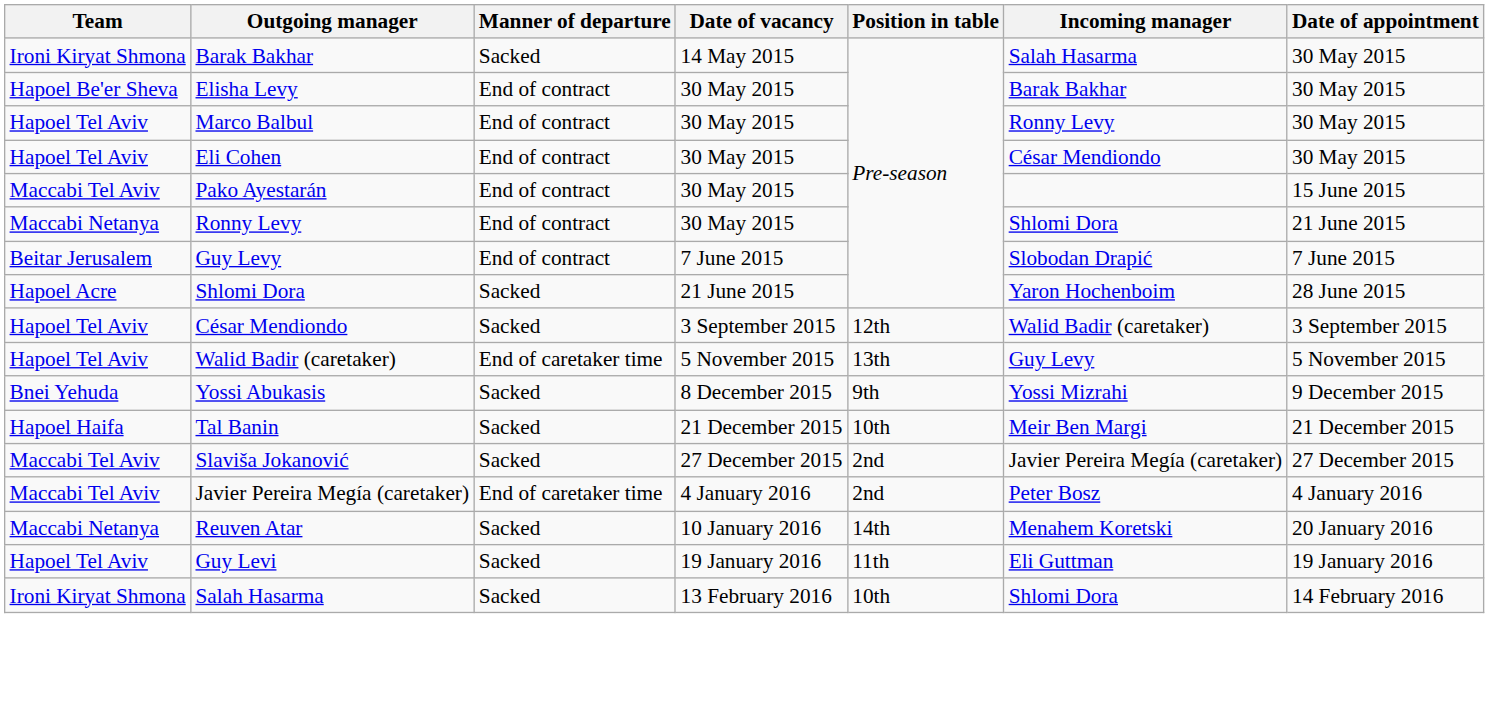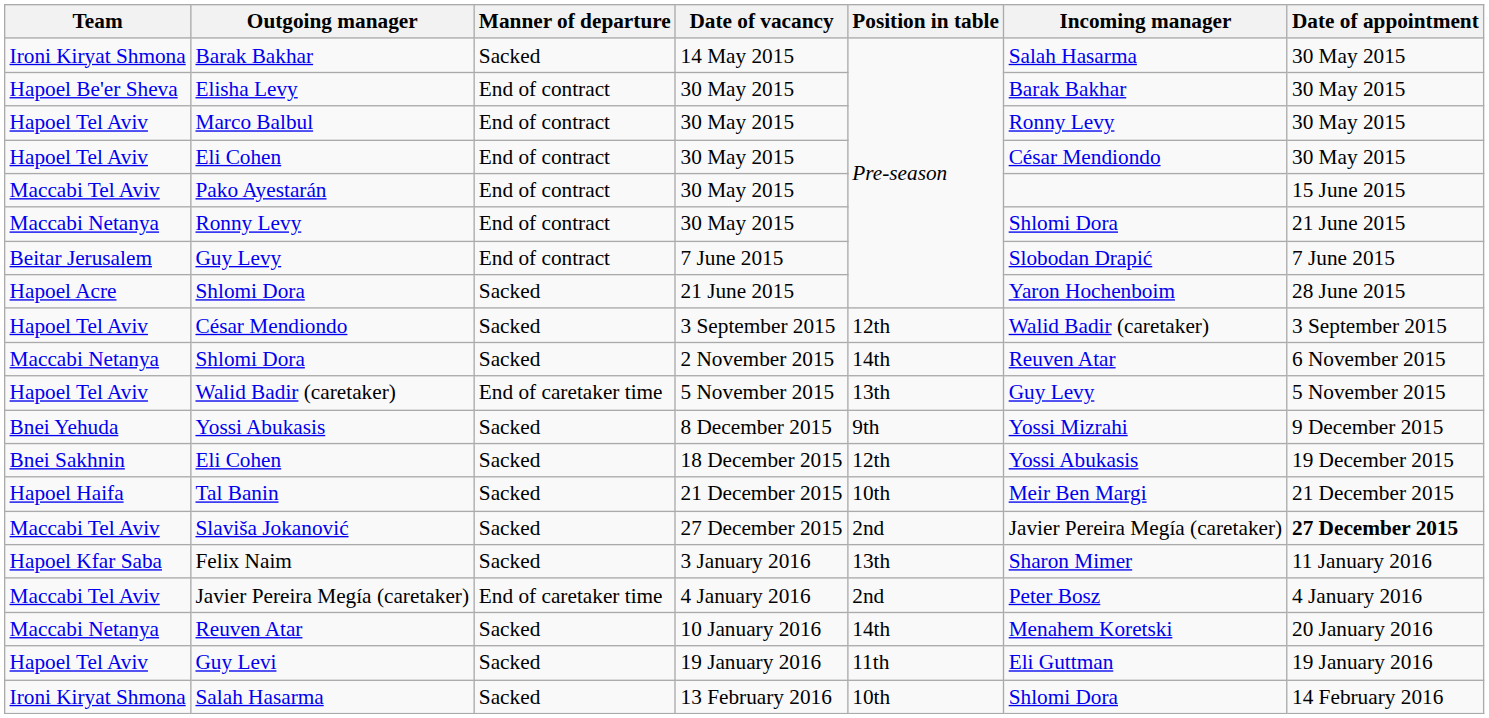+ row: Maccabi Netanya | Shlomi Dora | Sacked | 2 November 2015 | 14th | Reuven Atar | 6 November 2015
+ row: Bnei Sakhnin | Eli Cohen | Sacked | 18 December 2015 | 12th | Yossi Abukasis | 19 December 2015
Slaviša Jokanović | Date of appointment: normal -> bold
+ row: Hapoel Kfar Saba | Felix Naim | Sacked | 3 January 2016 | 13th | Sharon Mimer | 11 January 2016
